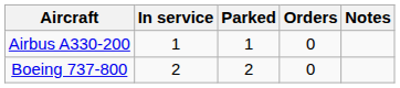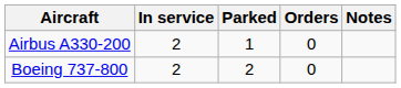Airbus A330-200 | In service: 1 -> 2
